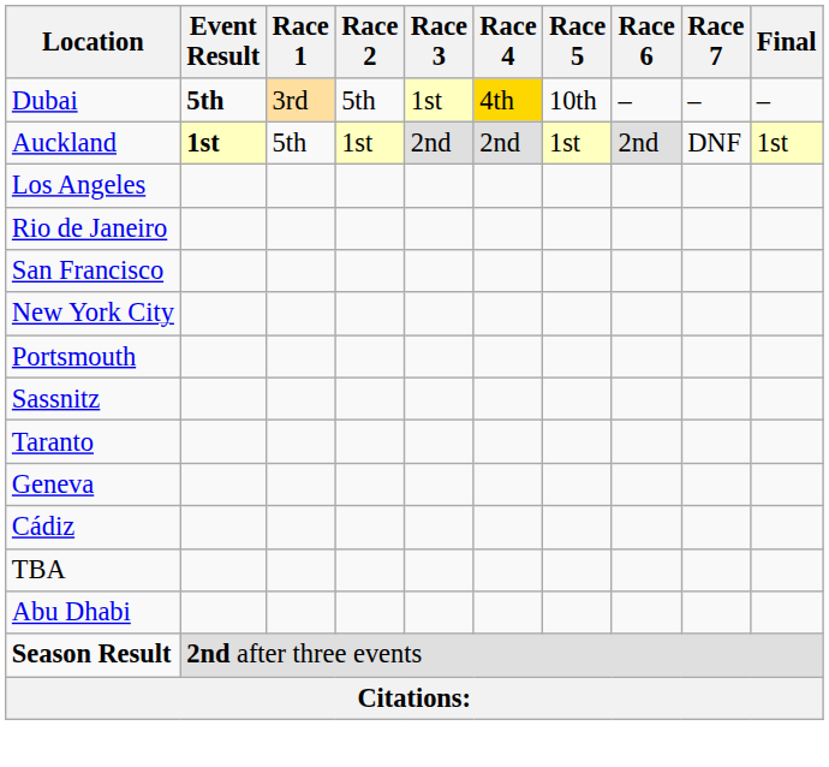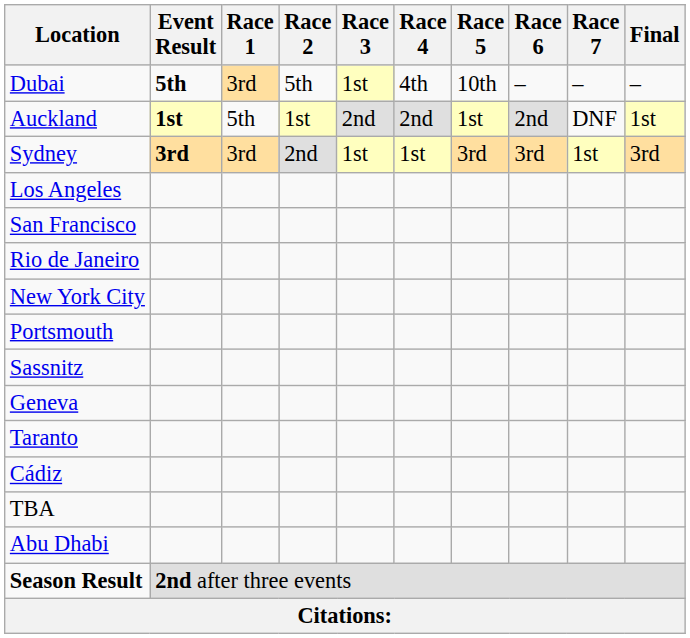Dubai | Race 4: gold background -> no background
+ row: Sydney | 3rd | 3rd | 2nd | 1st | 1st | 3rd | 3rd | 1st | 3rd
rows swapped: San Francisco <-> Rio de Janeiro
rows swapped: Taranto <-> Geneva
